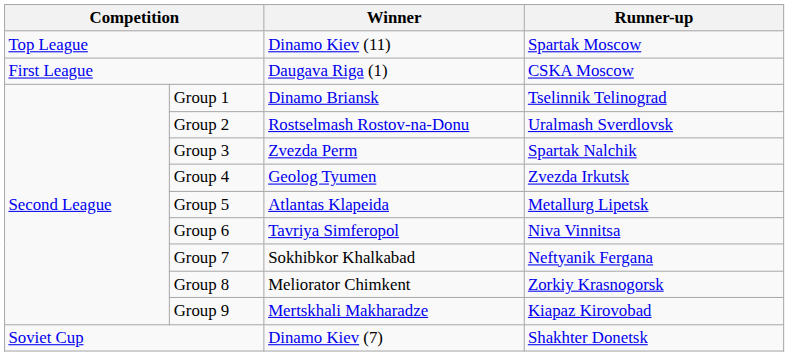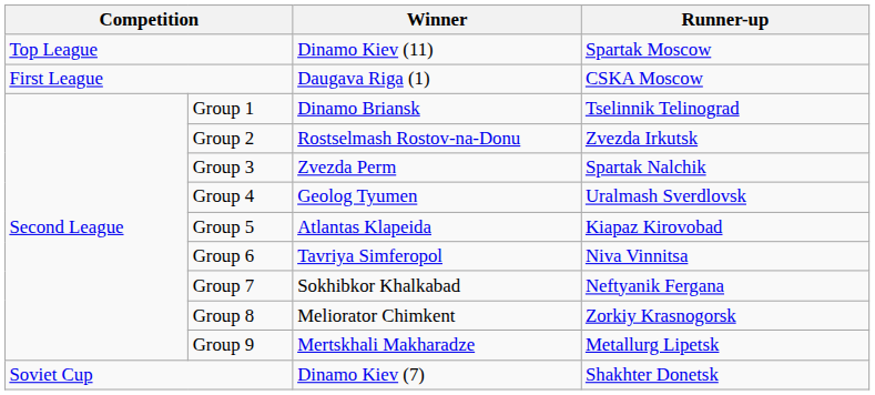Group 2 | Runner-up: Uralmash Sverdlovsk -> Zvezda Irkutsk
Group 4 | Runner-up: Zvezda Irkutsk -> Uralmash Sverdlovsk
Group 5 | Runner-up: Metallurg Lipetsk -> Kiapaz Kirovobad
Group 9 | Runner-up: Kiapaz Kirovobad -> Metallurg Lipetsk
